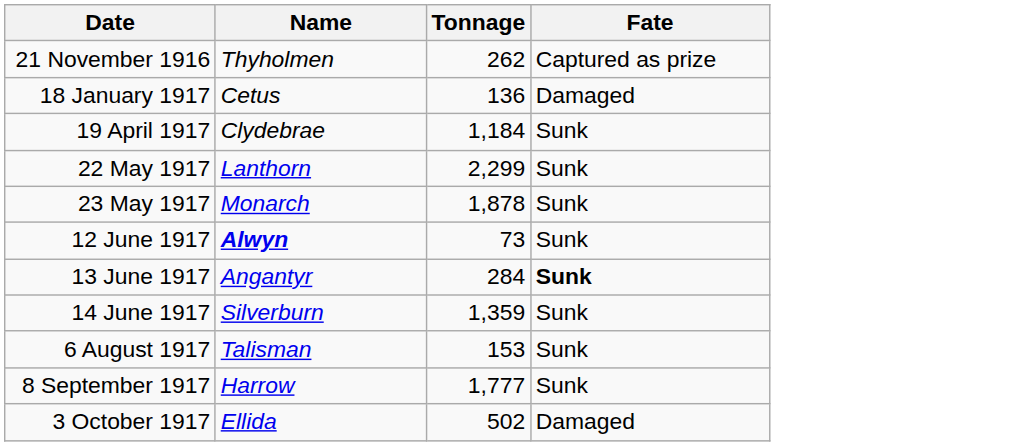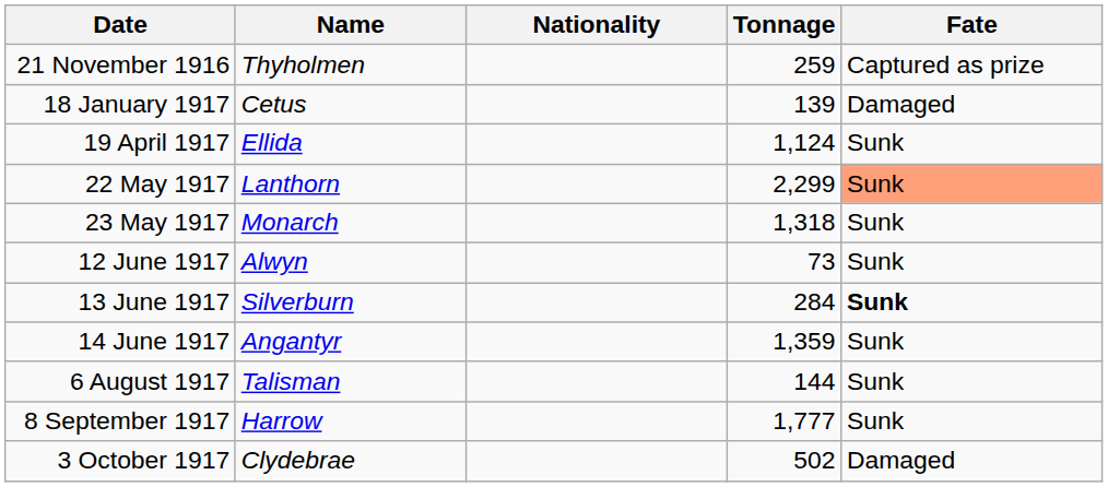+ column: Nationality
21 November 1916 | Tonnage: 262 -> 259
18 January 1917 | Tonnage: 136 -> 139
19 April 1917 | Name: Clydebrae -> Ellida
19 April 1917 | Tonnage: 1,184 -> 1,124
22 May 1917 | Fate: no background -> lightsalmon background
23 May 1917 | Tonnage: 1,878 -> 1,318
12 June 1917 | Name: bold -> normal
13 June 1917 | Name: Angantyr -> Silverburn
14 June 1917 | Name: Silverburn -> Angantyr
6 August 1917 | Tonnage: 153 -> 144
3 October 1917 | Name: Ellida -> Clydebrae
